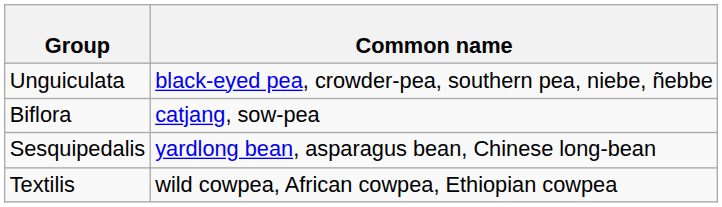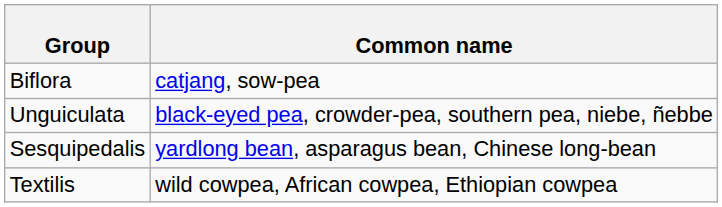rows swapped: Unguiculata <-> Biflora
